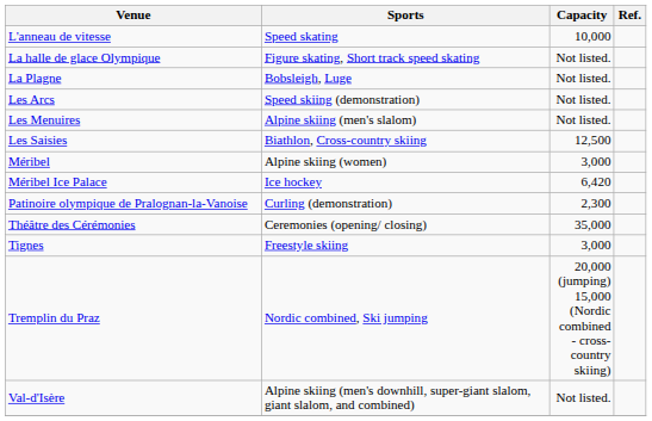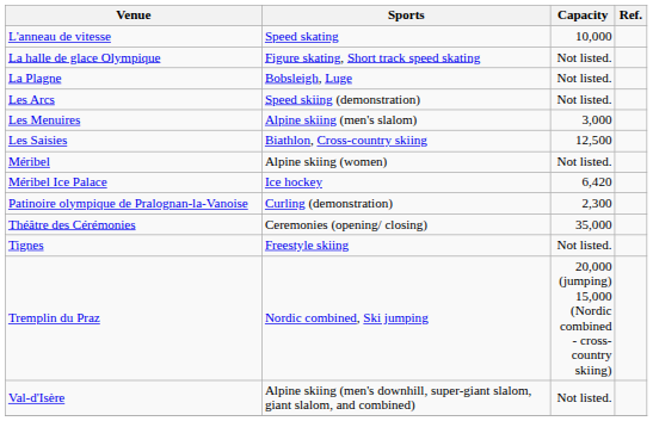Les Menuires | Capacity: Not listed. -> 3,000
Méribel | Capacity: 3,000 -> Not listed.
Tignes | Capacity: 3,000 -> Not listed.
